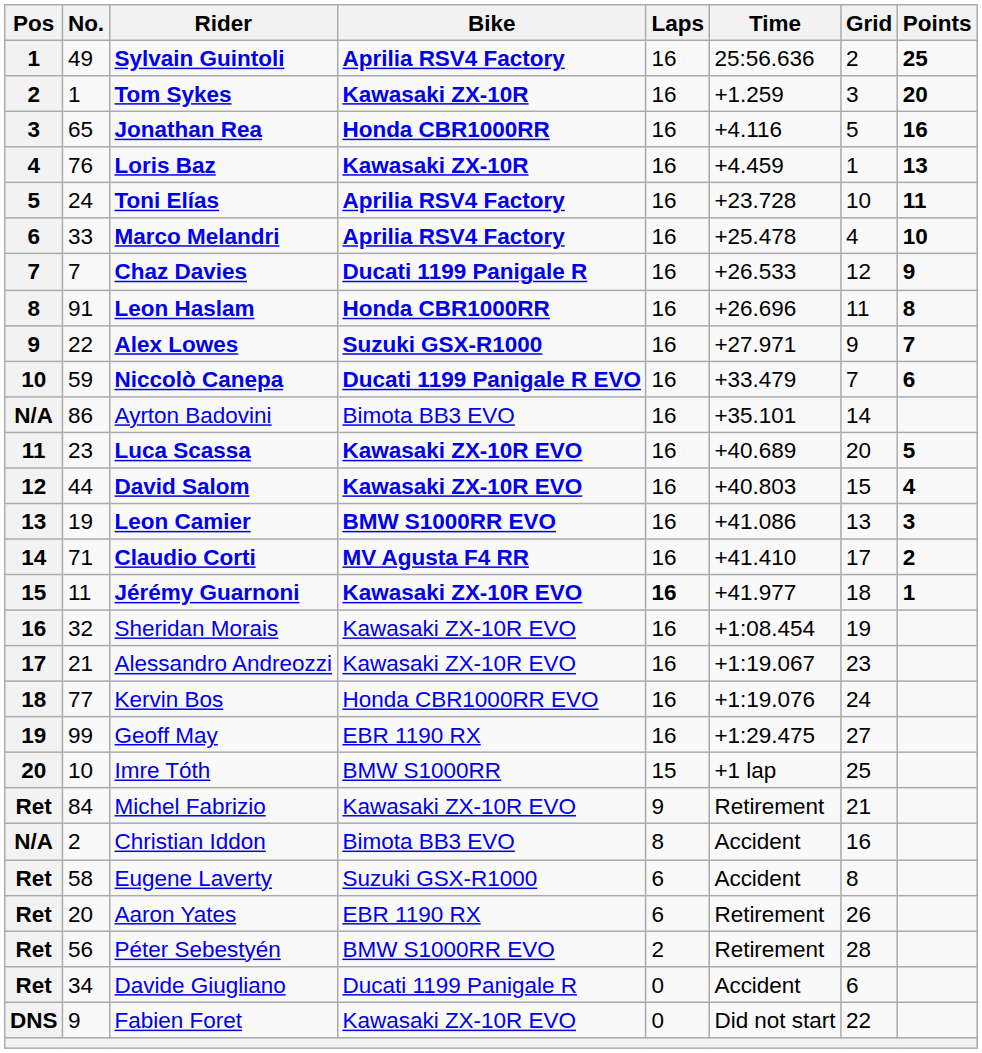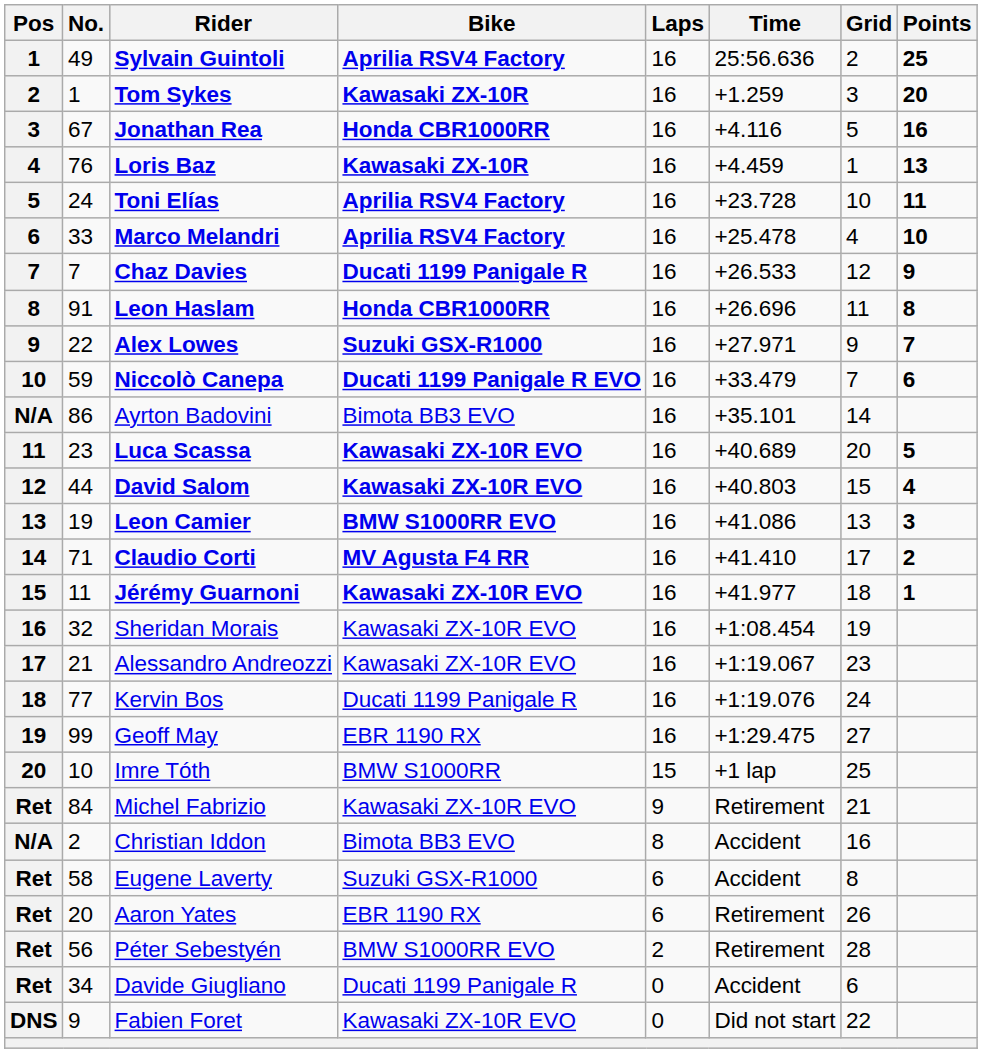Jonathan Rea | No.: 65 -> 67
Jérémy Guarnoni | Laps: bold -> normal
Kervin Bos | Bike: Honda CBR1000RR EVO -> Ducati 1199 Panigale R
